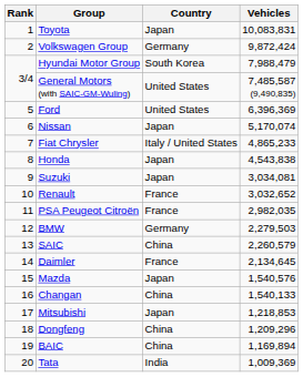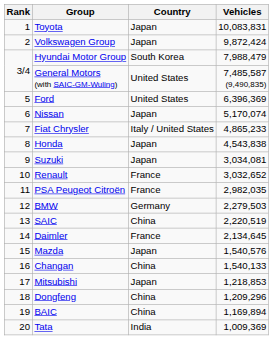Volkswagen Group | Country: Germany -> Japan
SAIC | Vehicles: 2,260,579 -> 2,220,519
